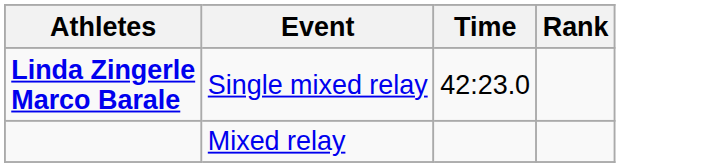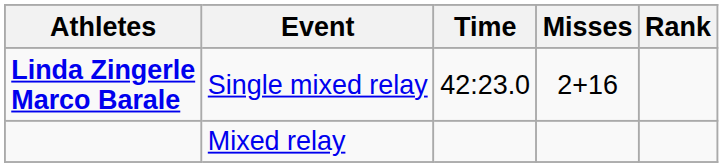+ column: Misses | 2+16
